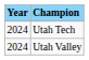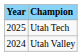Utah Tech | Year: 2024 -> 2025
